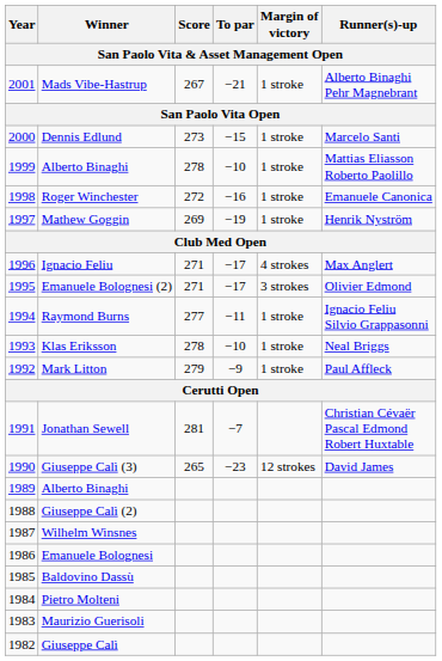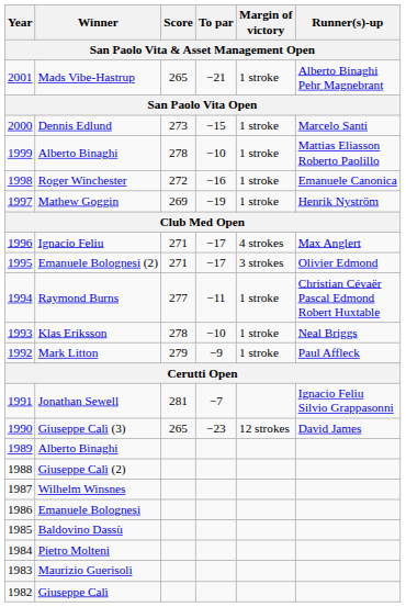Mads Vibe-Hastrup | Score: 267 -> 265
Raymond Burns | Runner(s)-up: Ignacio Feliu Silvio Grappasonni -> Christian Cévaër Pascal Edmond Robert Huxtable
Jonathan Sewell | Runner(s)-up: Christian Cévaër Pascal Edmond Robert Huxtable -> Ignacio Feliu Silvio Grappasonni
